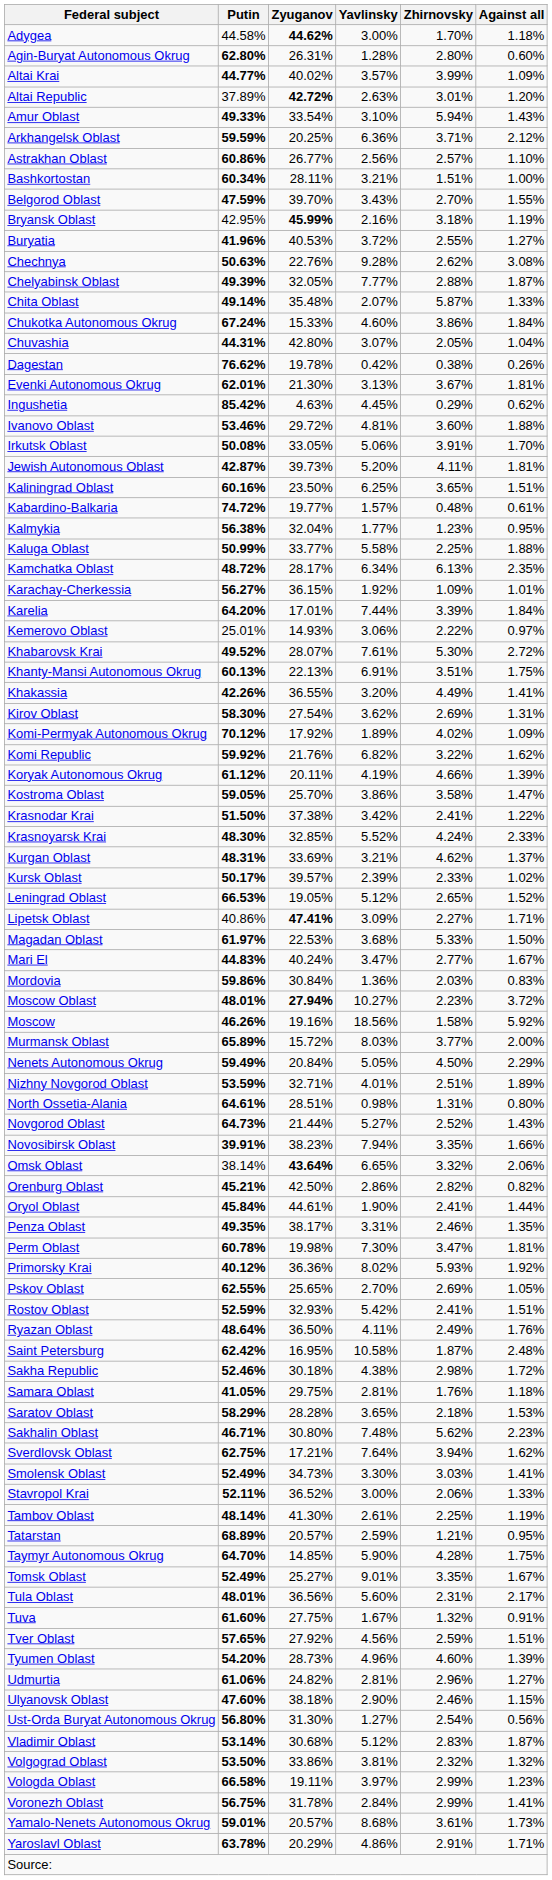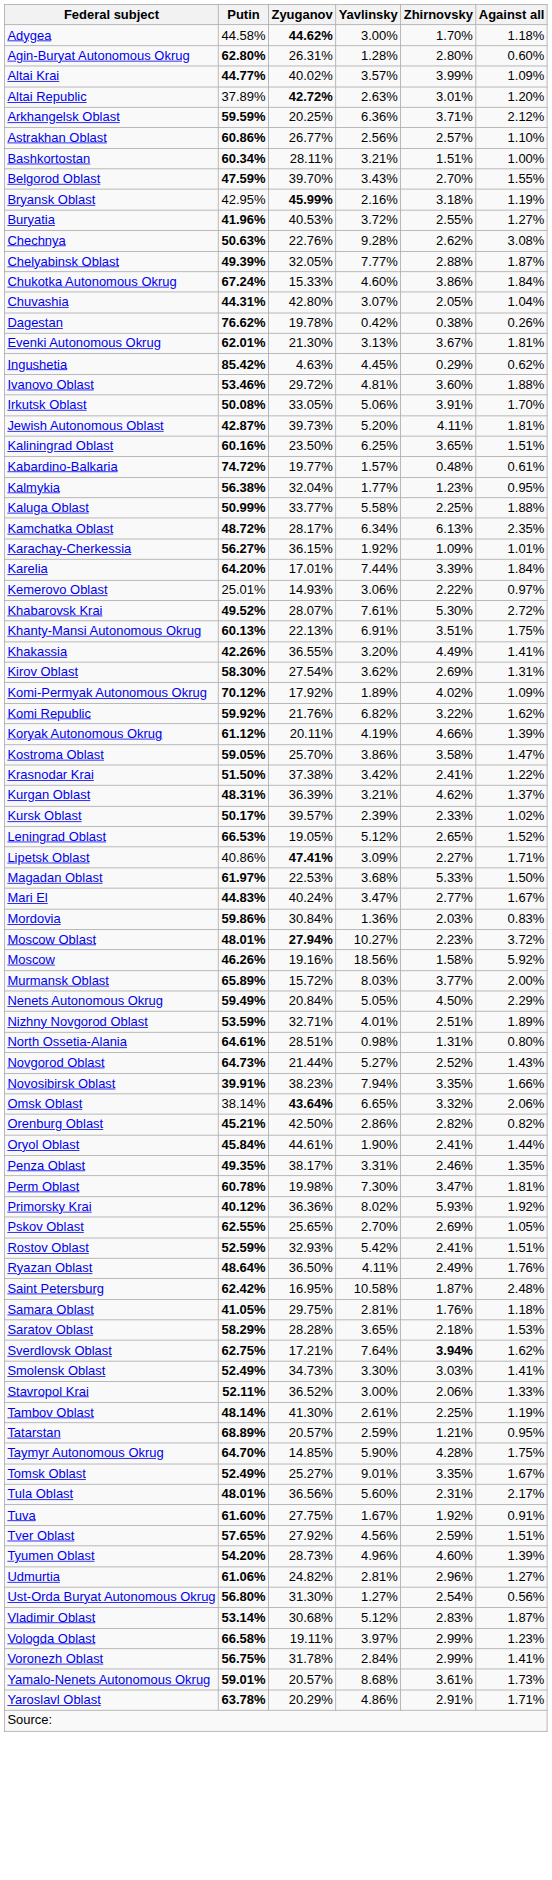- row: Amur Oblast | 49.33% | 33.54% | 3.10% | 5.94% | 1.43%
- row: Chita Oblast | 49.14% | 35.48% | 2.07% | 5.87% | 1.33%
- row: Krasnoyarsk Krai | 48.30% | 32.85% | 5.52% | 4.24% | 2.33%
Kurgan Oblast | Zyuganov: 33.69% -> 36.39%
- row: Sakha Republic | 52.46% | 30.18% | 4.38% | 2.98% | 1.72%
- row: Sakhalin Oblast | 46.71% | 30.80% | 7.48% | 5.62% | 2.23%
Sverdlovsk Oblast | Zhirnovsky: normal -> bold
Tuva | Zhirnovsky: 1.32% -> 1.92%
- row: Ulyanovsk Oblast | 47.60% | 38.18% | 2.90% | 2.46% | 1.15%
- row: Volgograd Oblast | 53.50% | 33.86% | 3.81% | 2.32% | 1.32%
